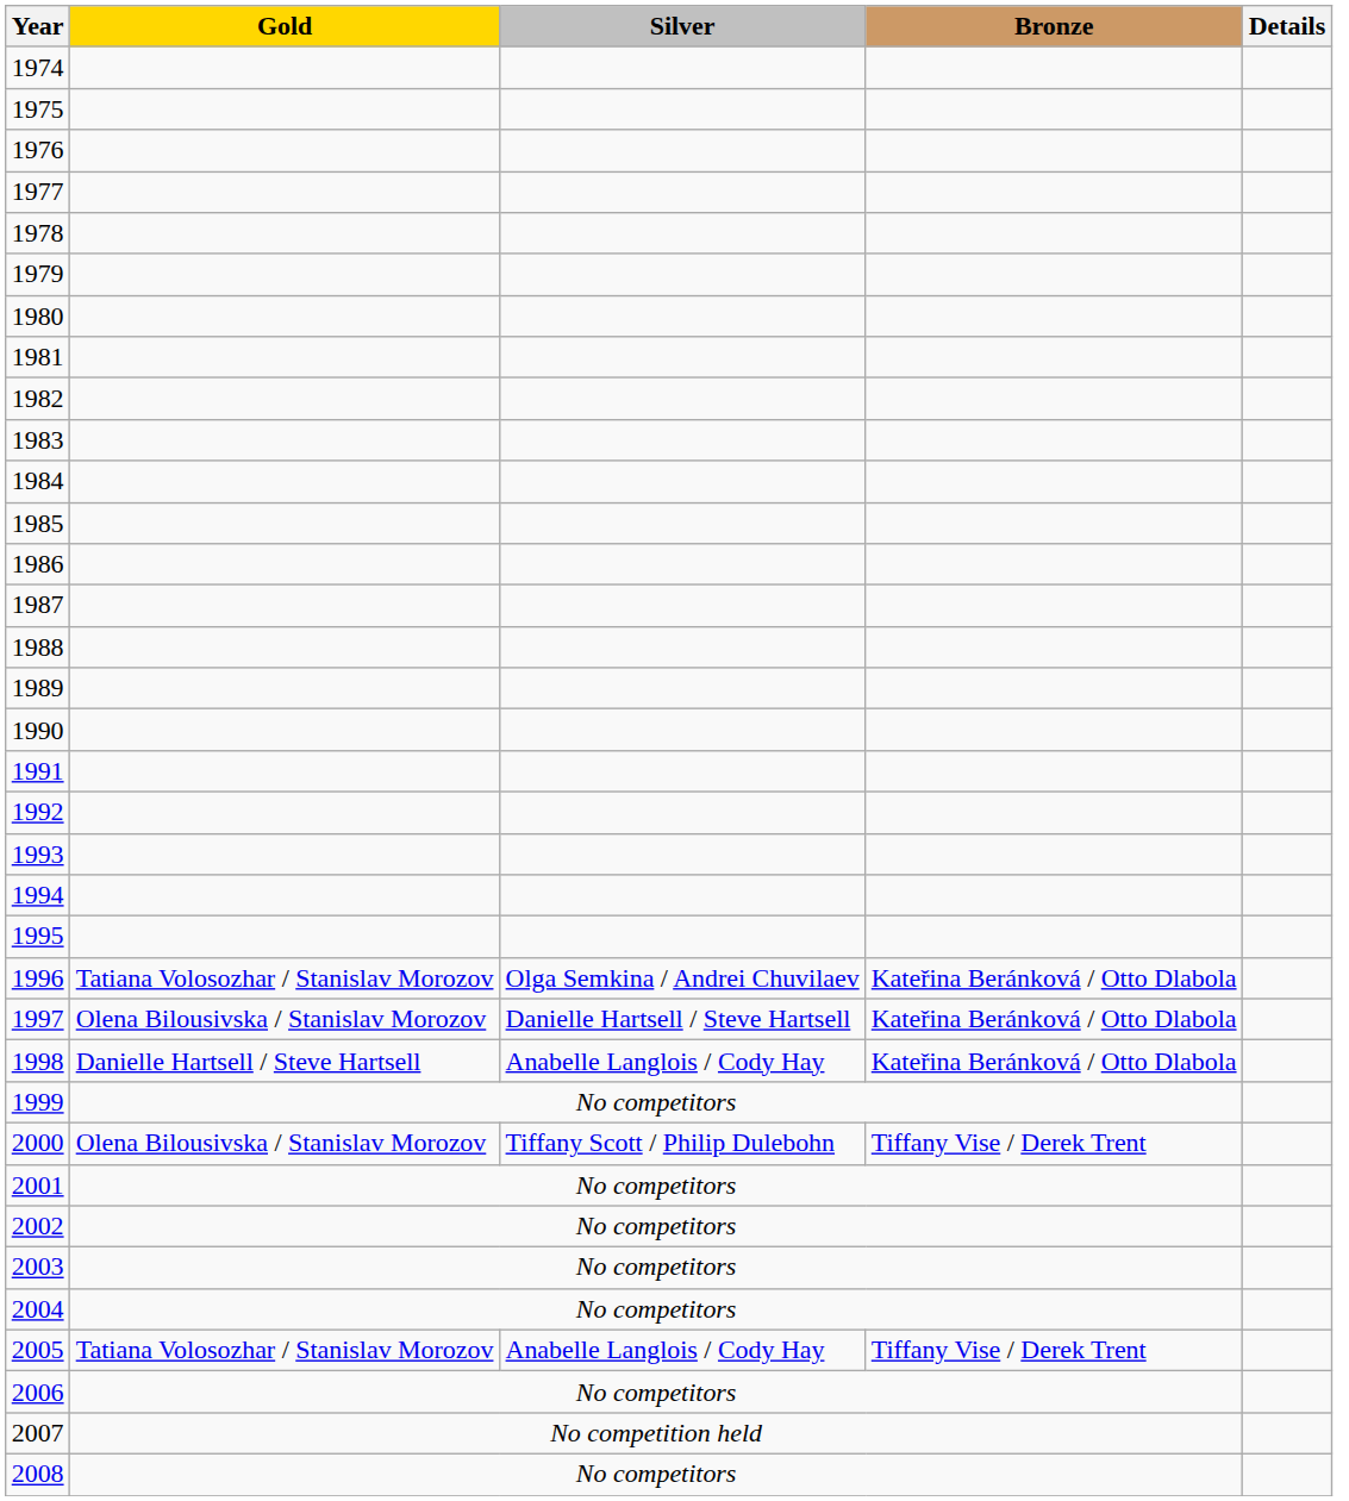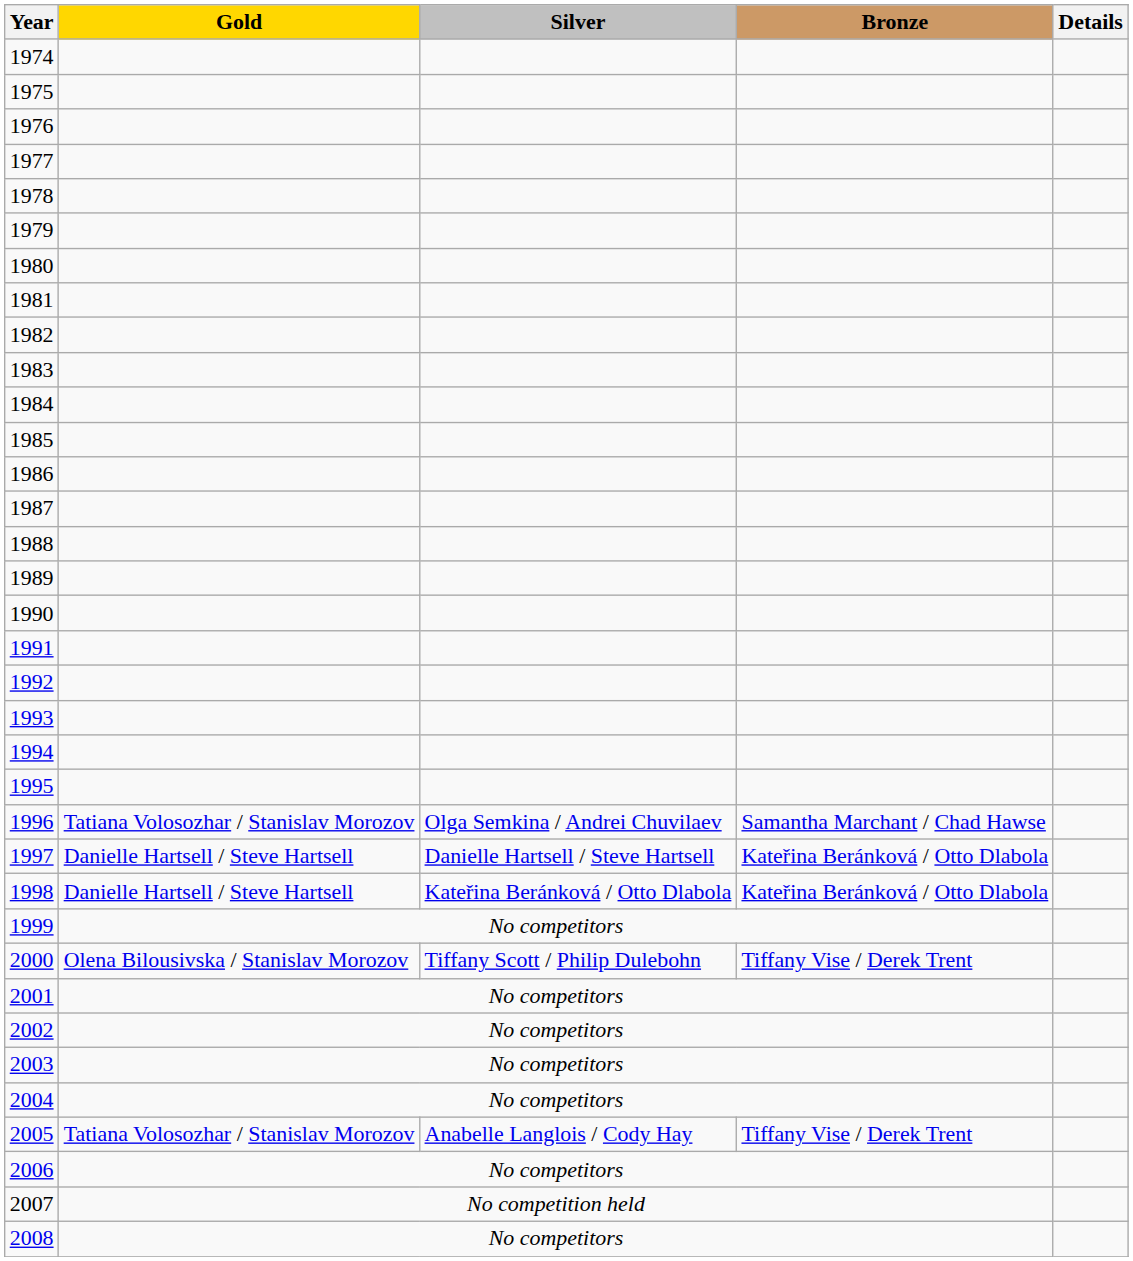1996 | Bronze: Kateřina Beránková / Otto Dlabola -> Samantha Marchant / Chad Hawse
1997 | Gold: Olena Bilousivska / Stanislav Morozov -> Danielle Hartsell / Steve Hartsell
1998 | Silver: Anabelle Langlois / Cody Hay -> Kateřina Beránková / Otto Dlabola
